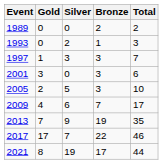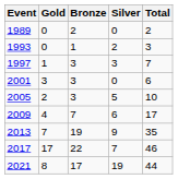columns swapped: Silver <-> Bronze
